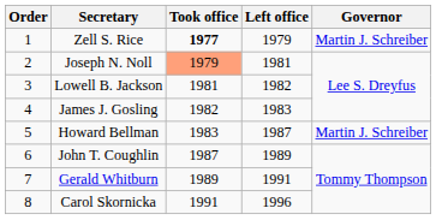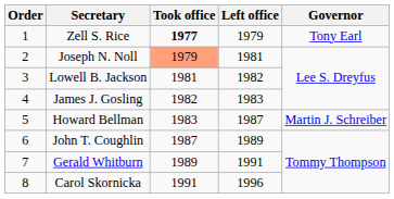Zell S. Rice | Governor: Martin J. Schreiber -> Tony Earl
